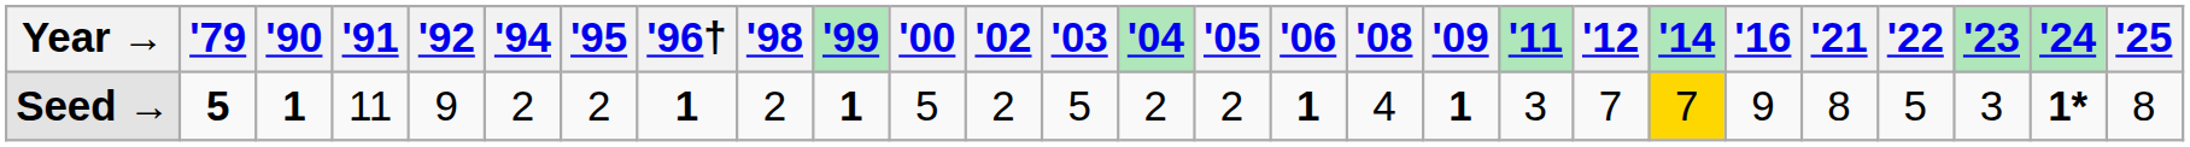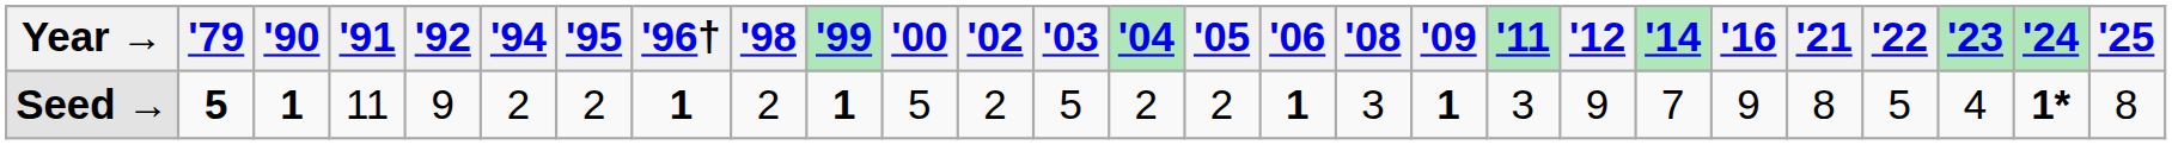Seed → | '08: 4 -> 3
Seed → | '12: 7 -> 9
Seed → | '14: gold background -> no background
Seed → | '23: 3 -> 4
